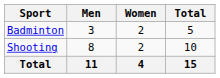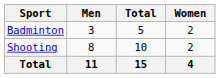columns swapped: Women <-> Total
